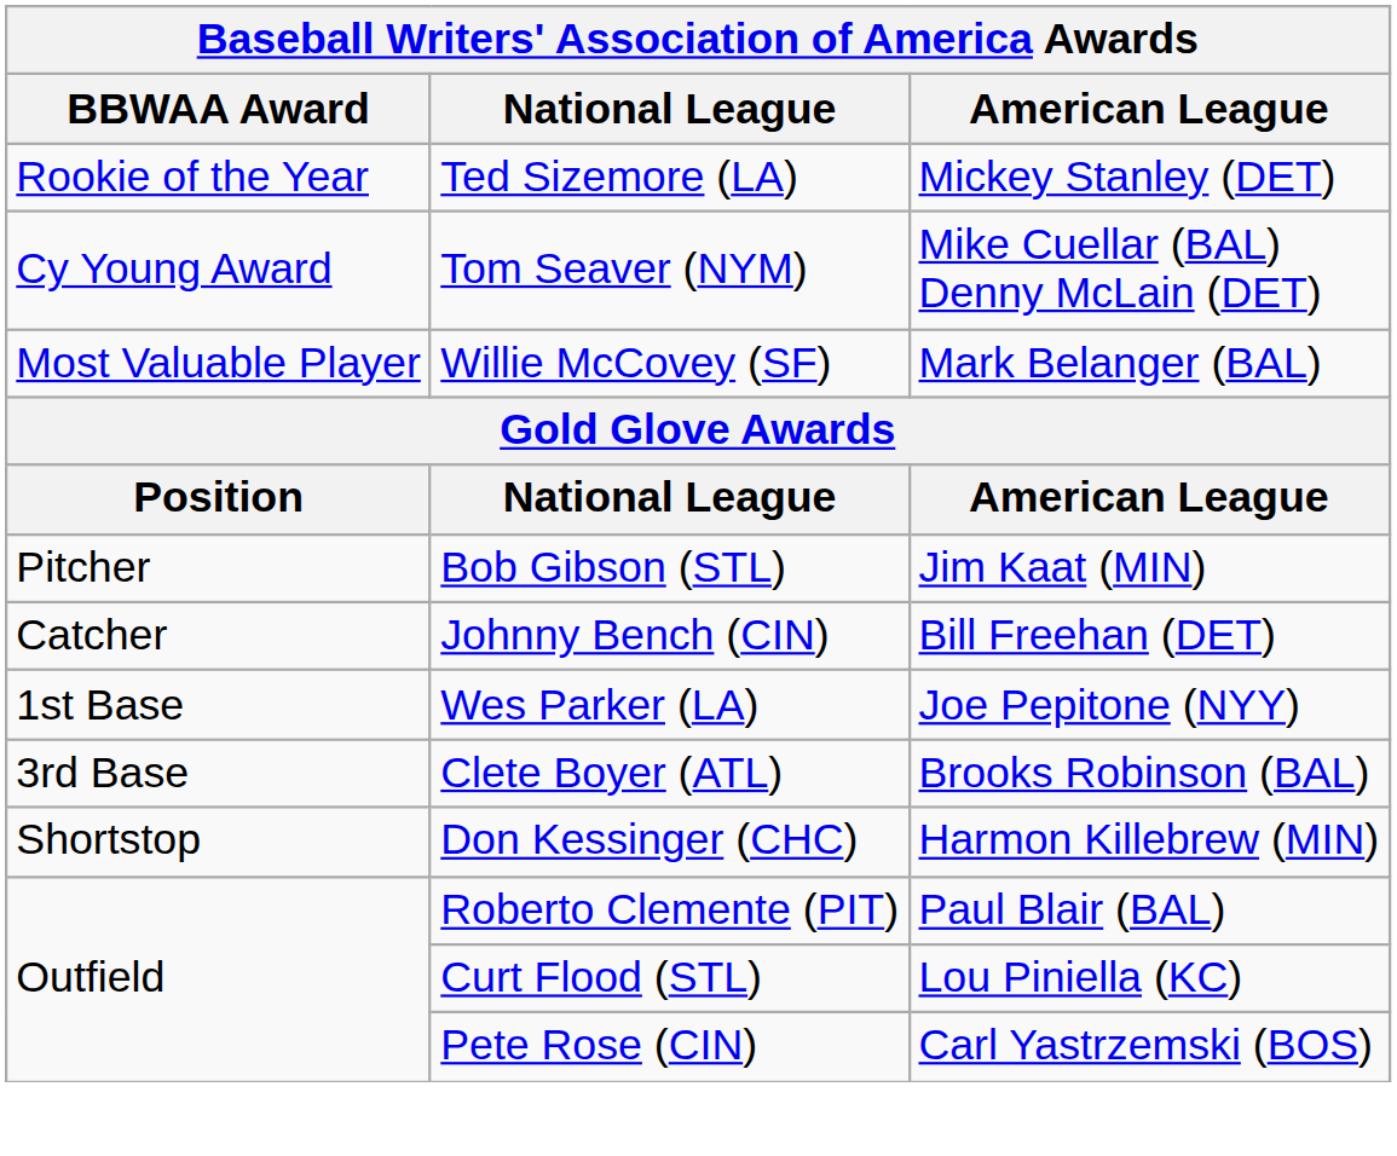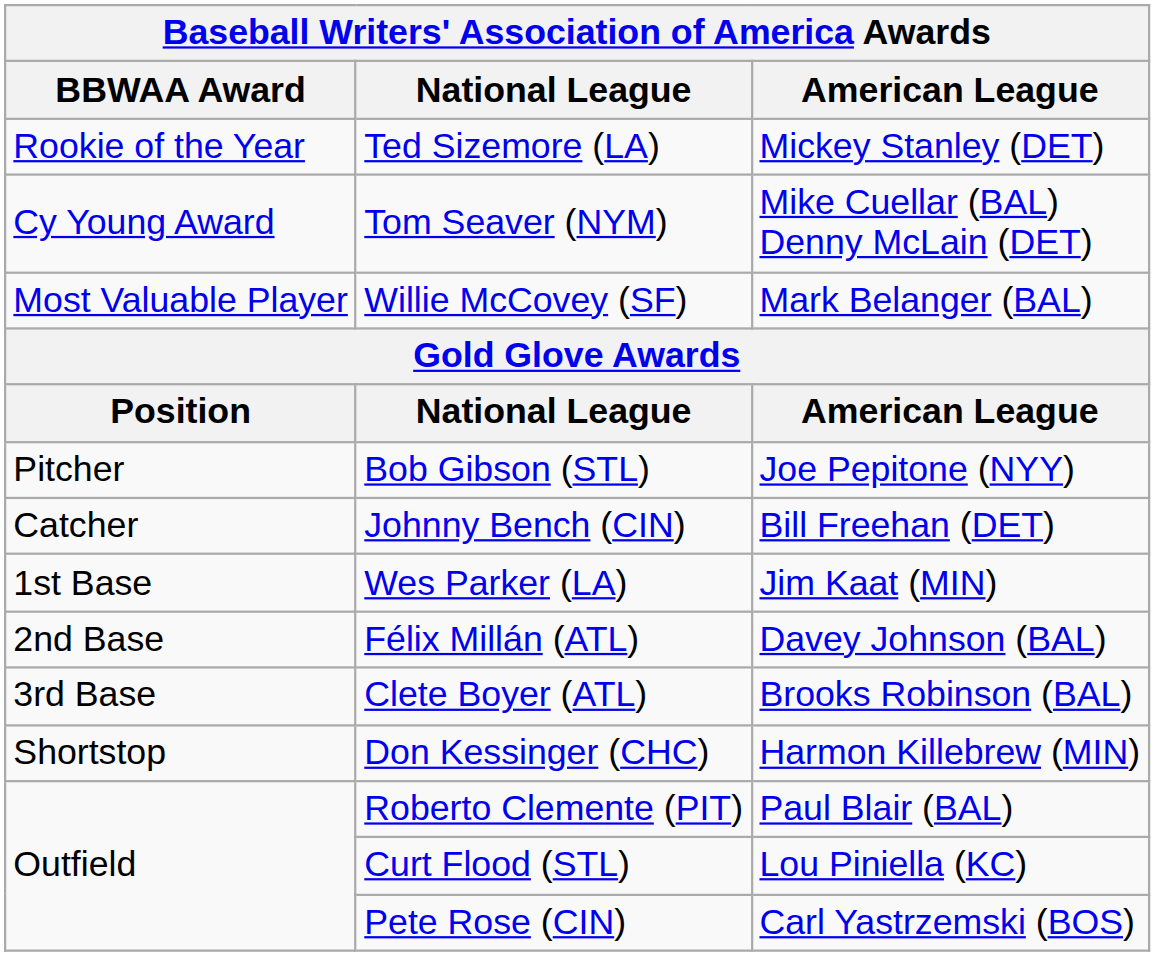Bob Gibson (STL) | American League: Jim Kaat (MIN) -> Joe Pepitone (NYY)
Wes Parker (LA) | American League: Joe Pepitone (NYY) -> Jim Kaat (MIN)
+ row: 2nd Base | Félix Millán (ATL) | Davey Johnson (BAL)
